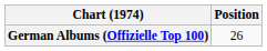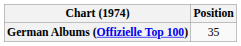German Albums (Offizielle Top 100) | Position: 26 -> 35
